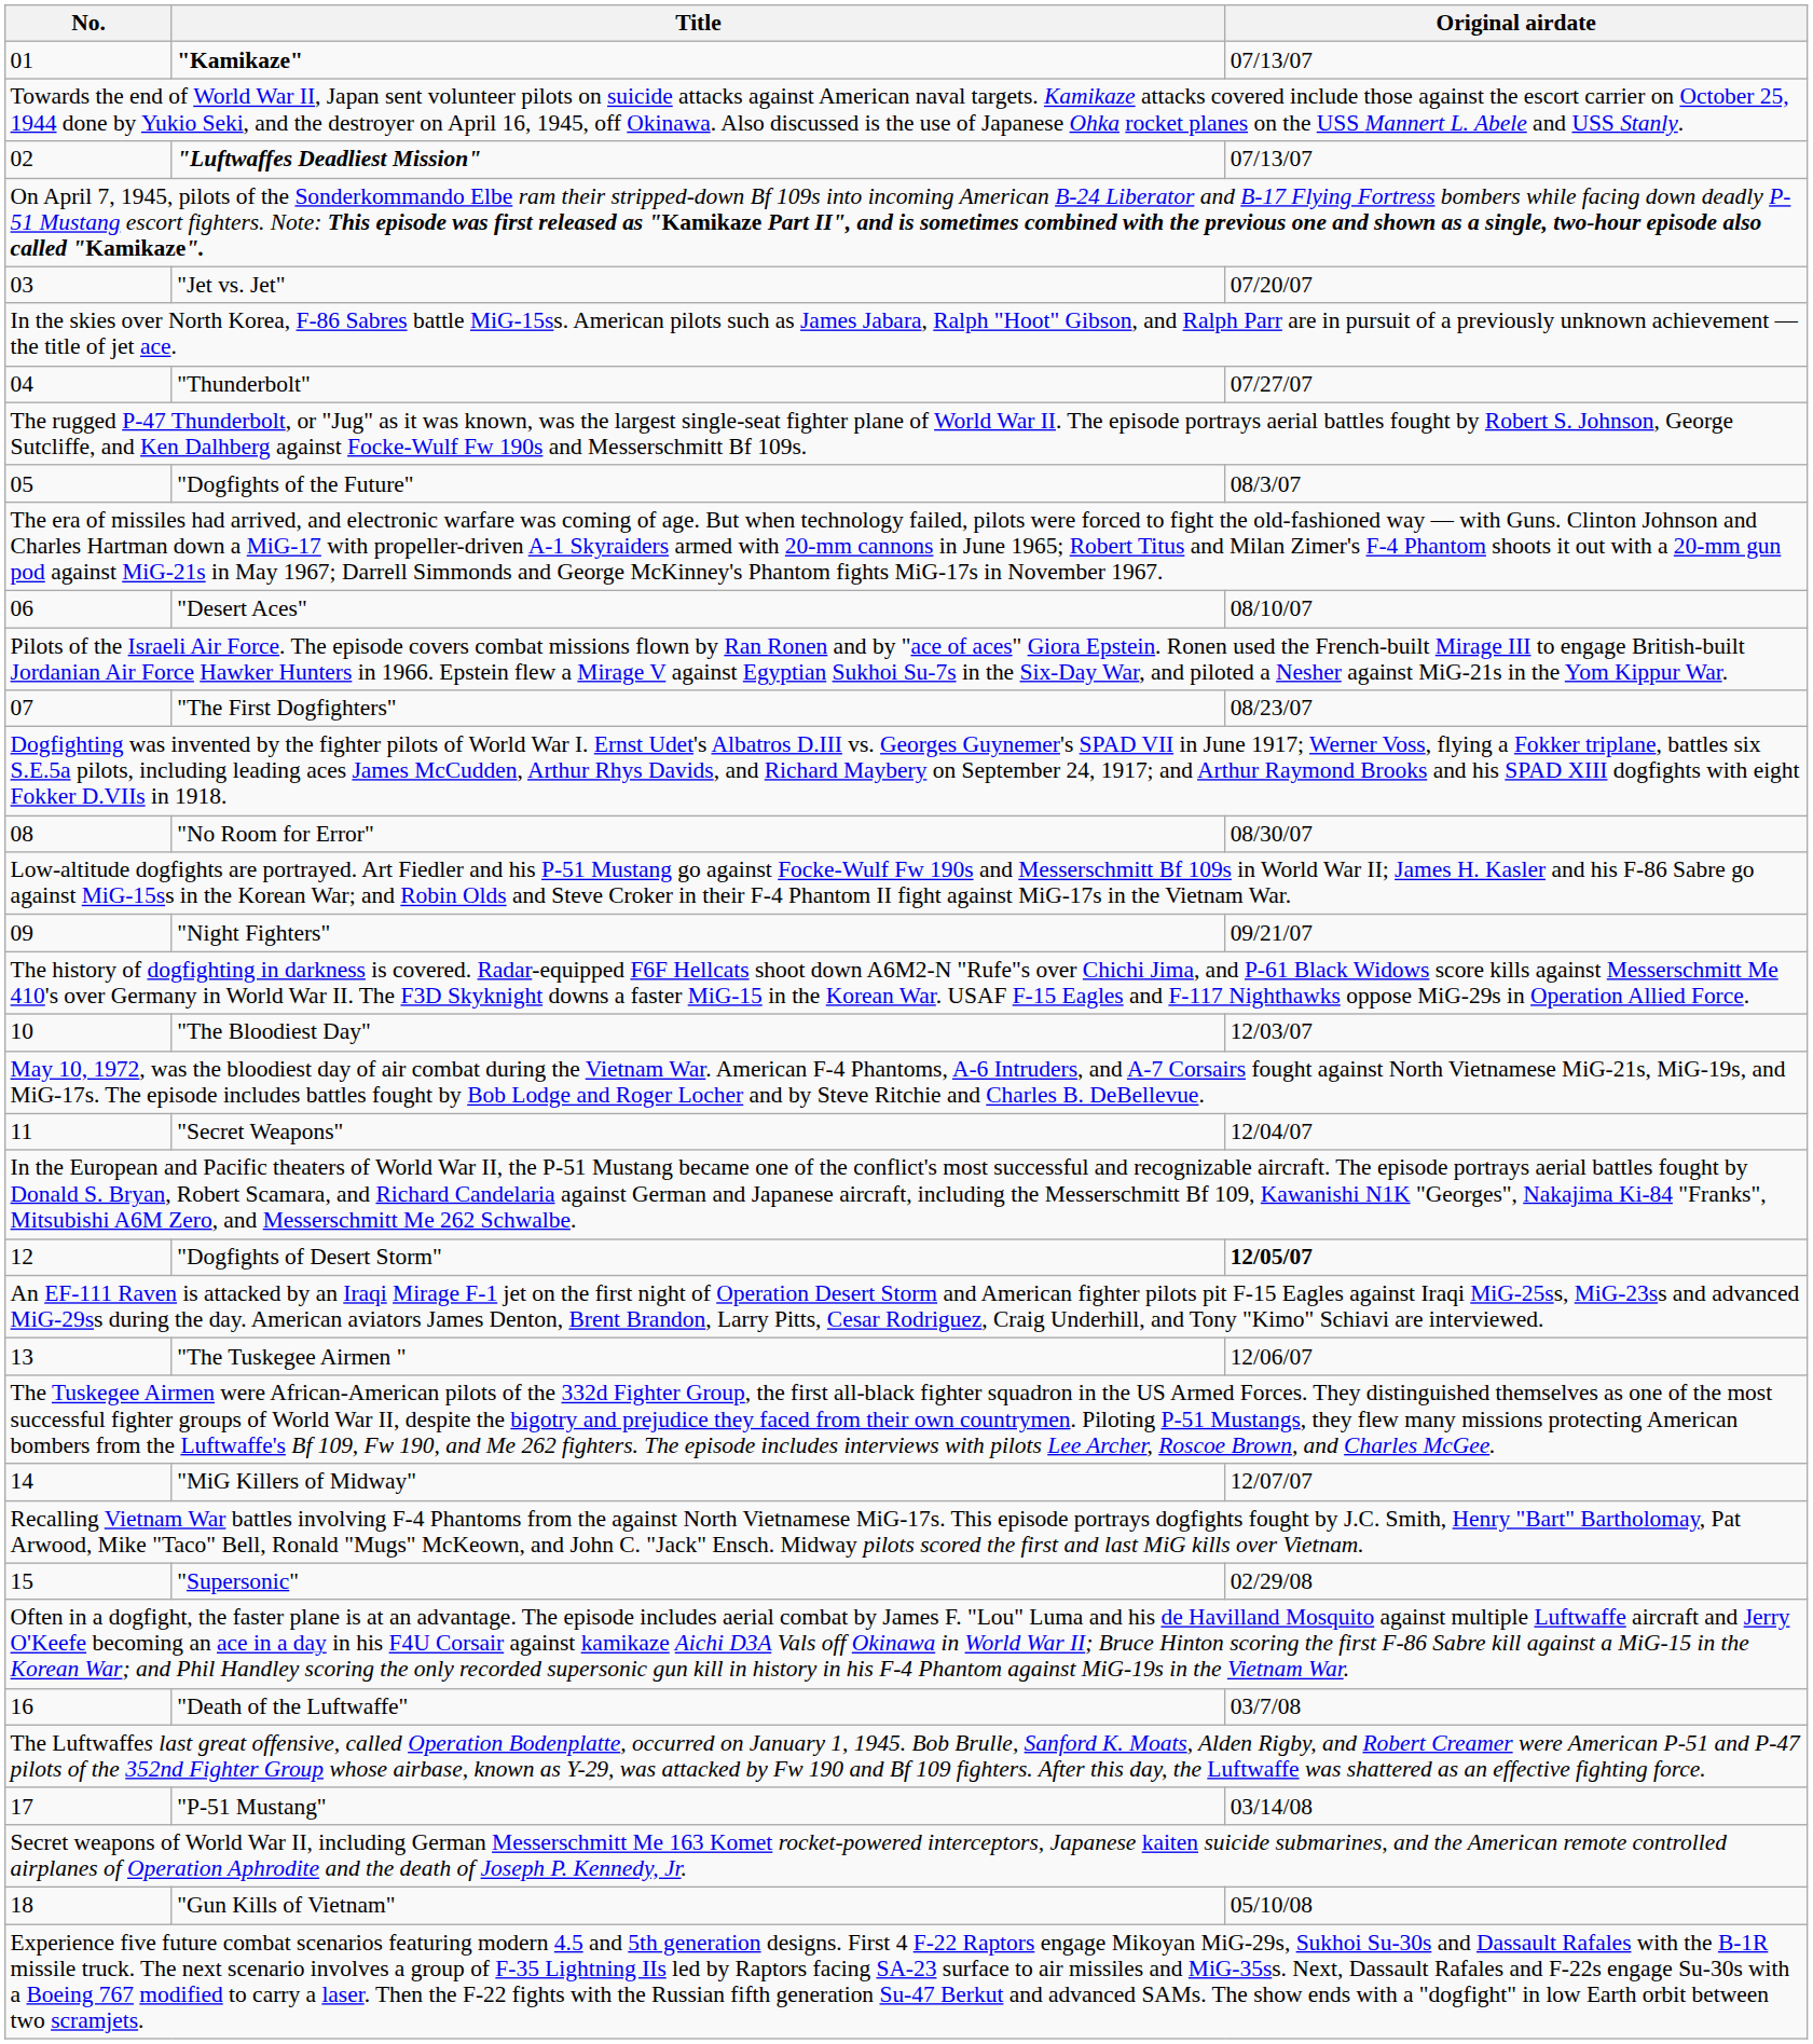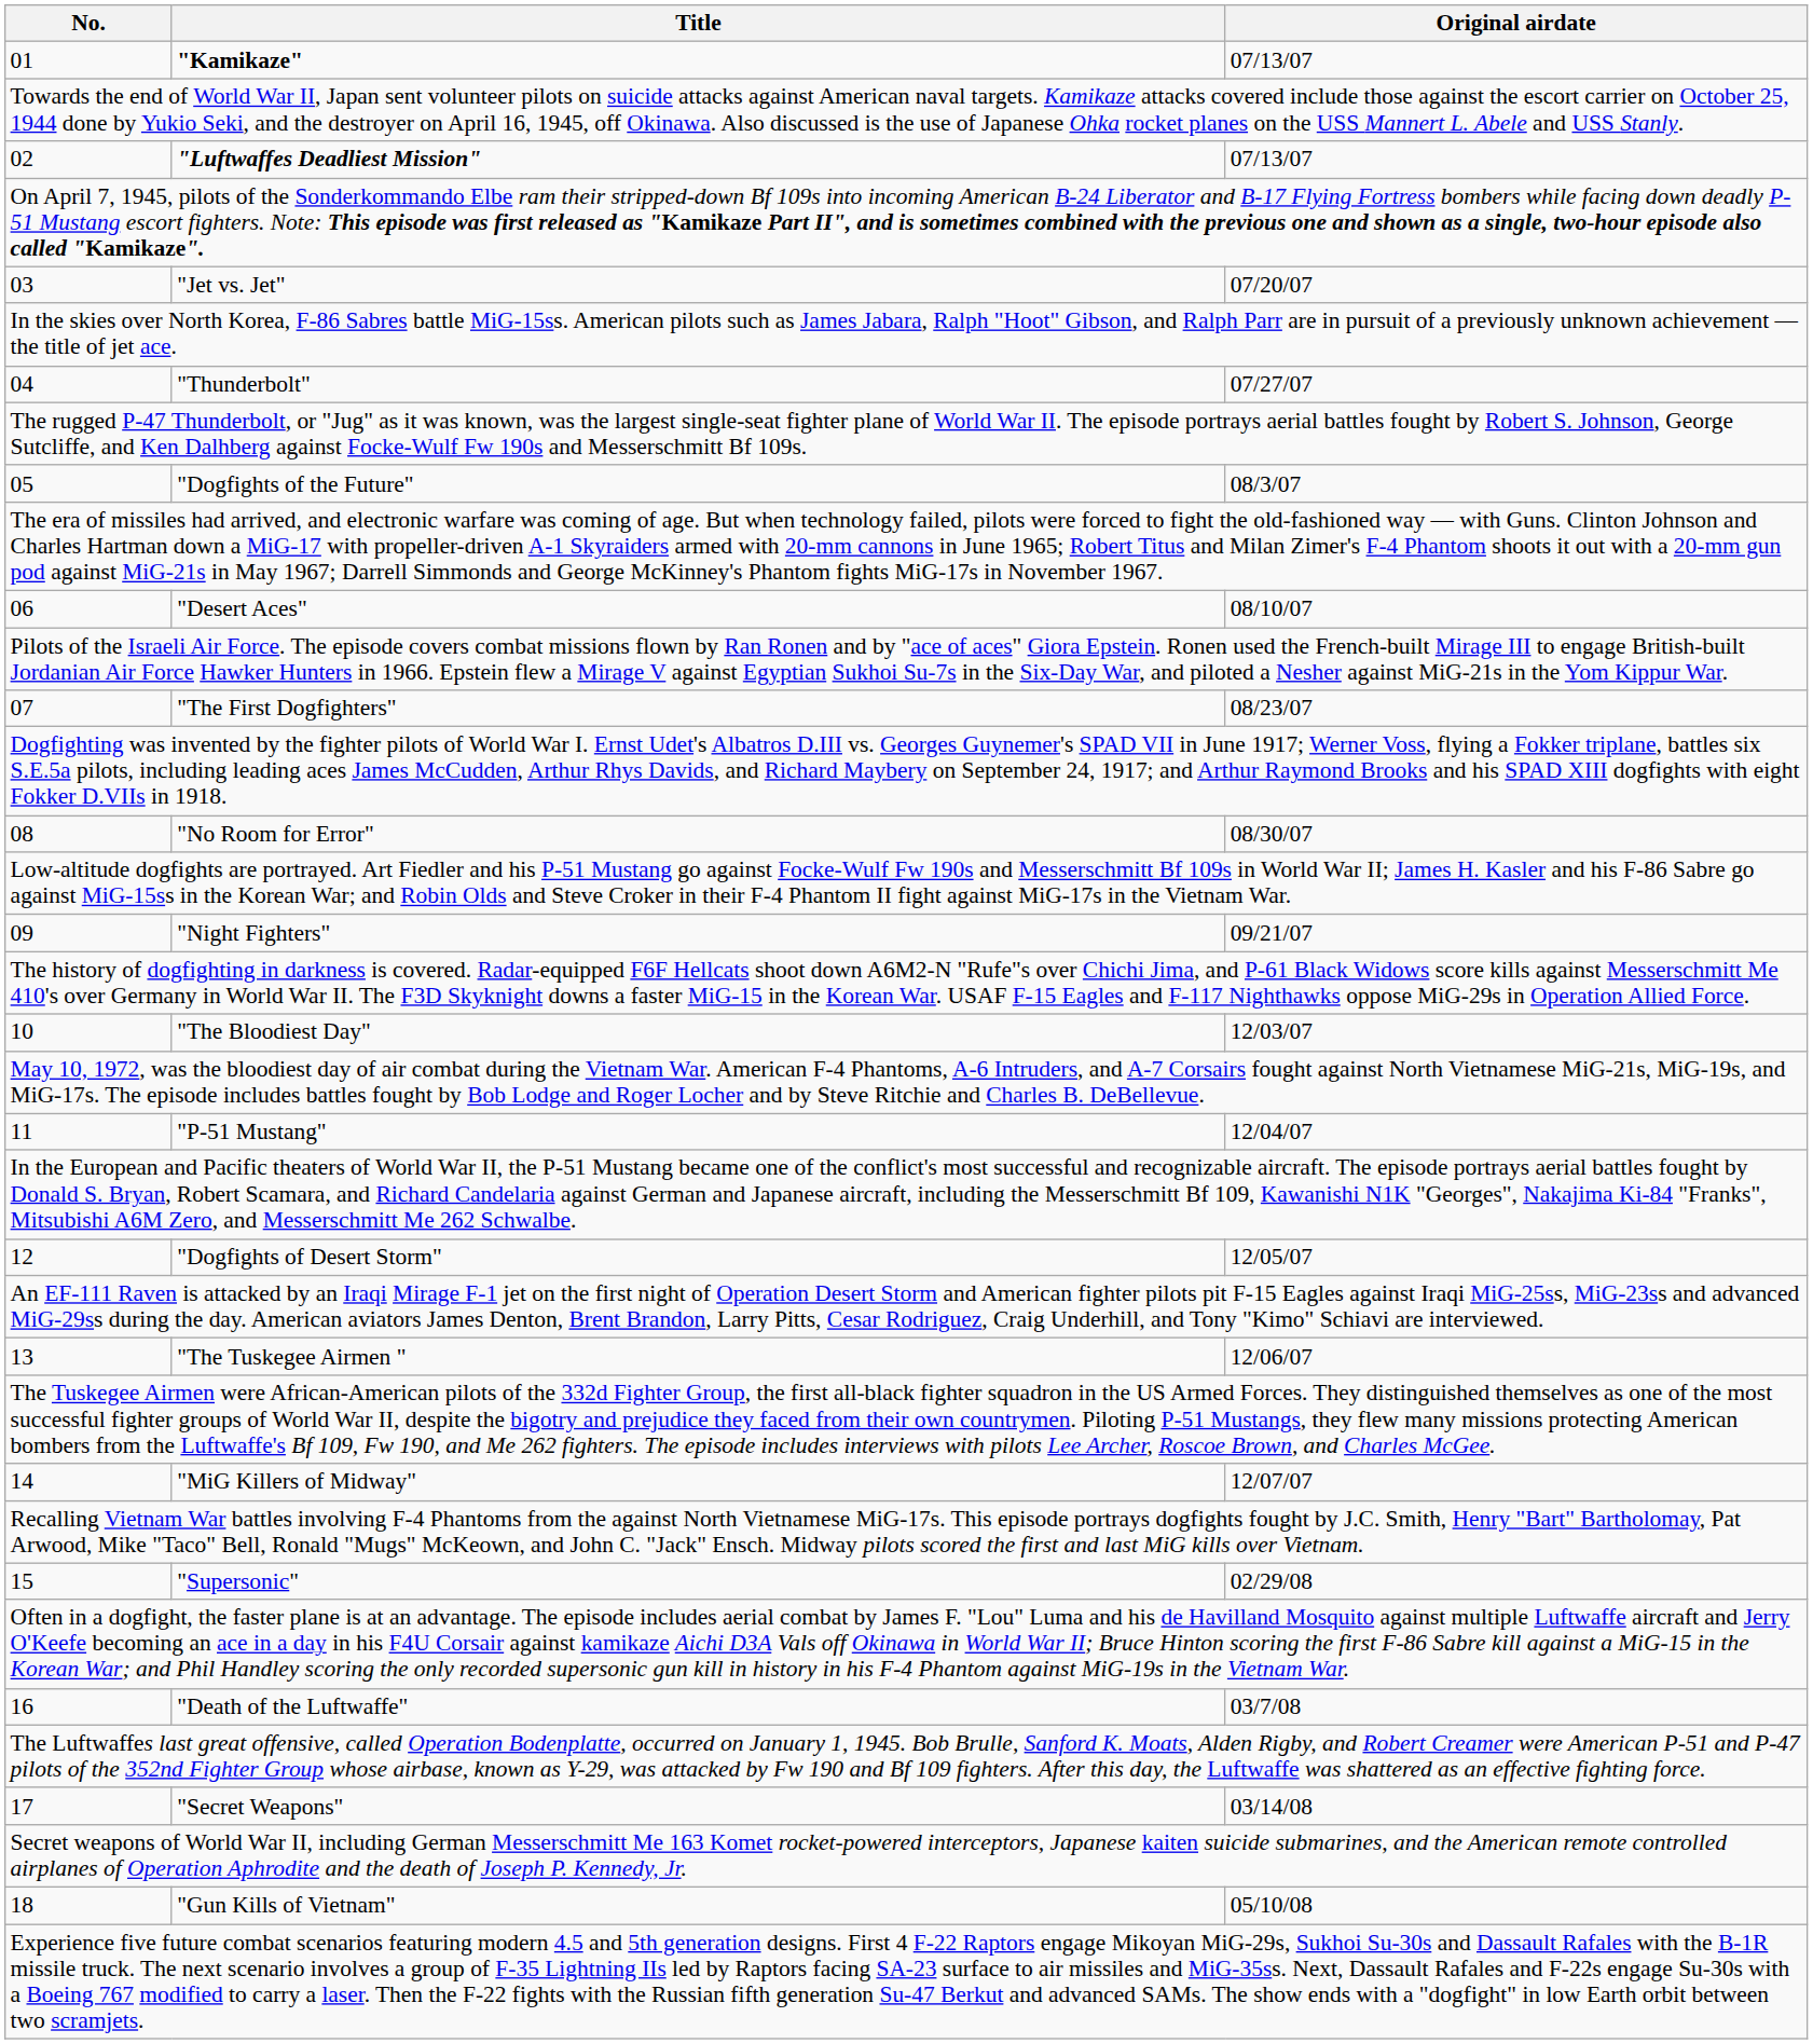11 | Title: "Secret Weapons" -> "P-51 Mustang"
12 | Original airdate: bold -> normal
17 | Title: "P-51 Mustang" -> "Secret Weapons"
